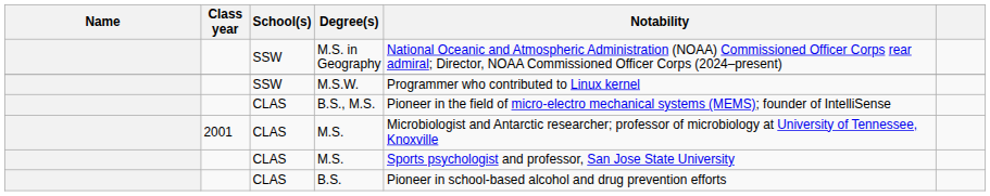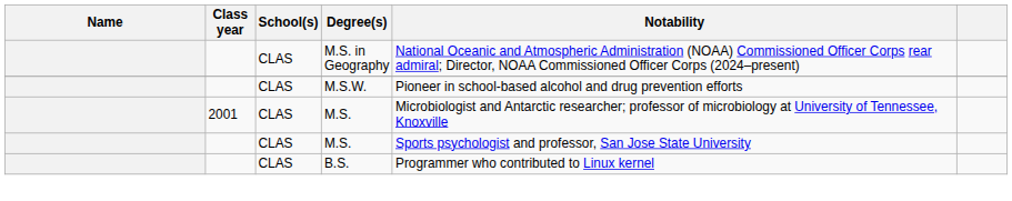M.S. in Geography | School(s): SSW -> CLAS
M.S.W. | School(s): SSW -> CLAS
M.S.W. | Notability: Programmer who contributed to Linux kernel -> Pioneer in school-based alcohol and drug prevention efforts
- row: CLAS | B.S., M.S. | Pioneer in the field of micro-electro mechanical systems (MEMS); founder of IntelliSense
B.S. | Notability: Pioneer in school-based alcohol and drug prevention efforts -> Programmer who contributed to Linux kernel
